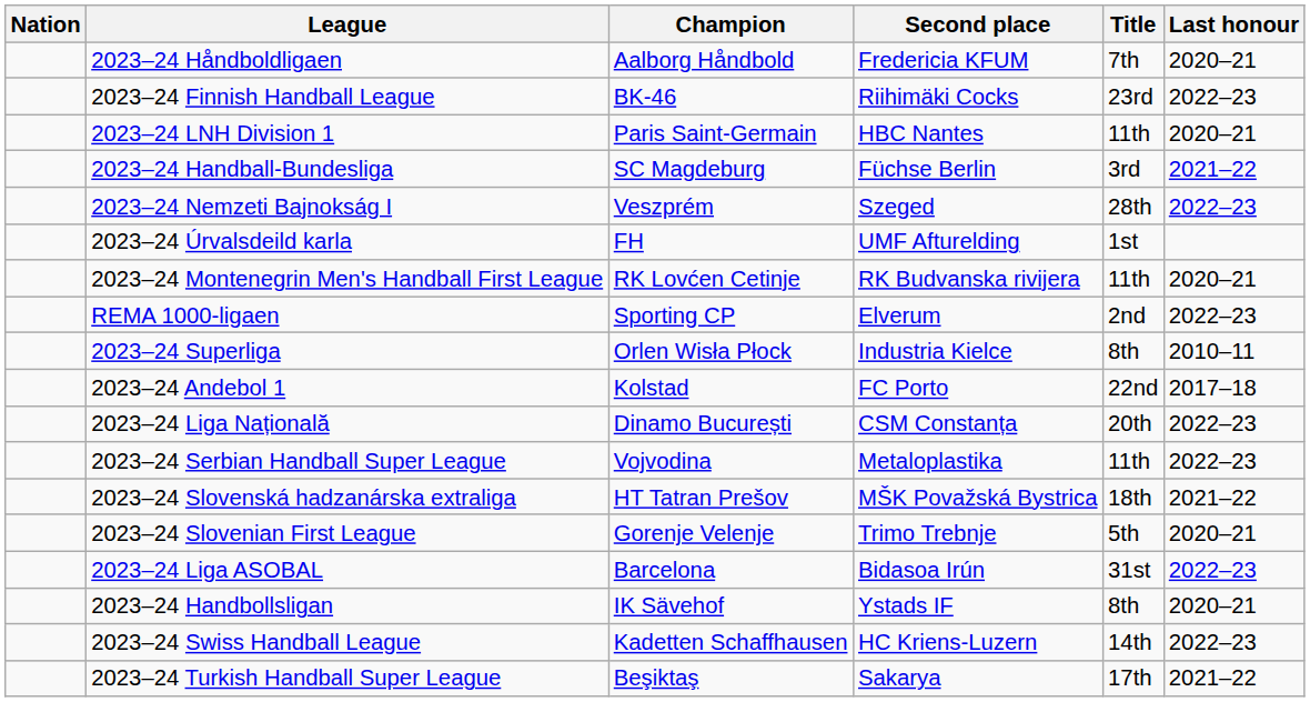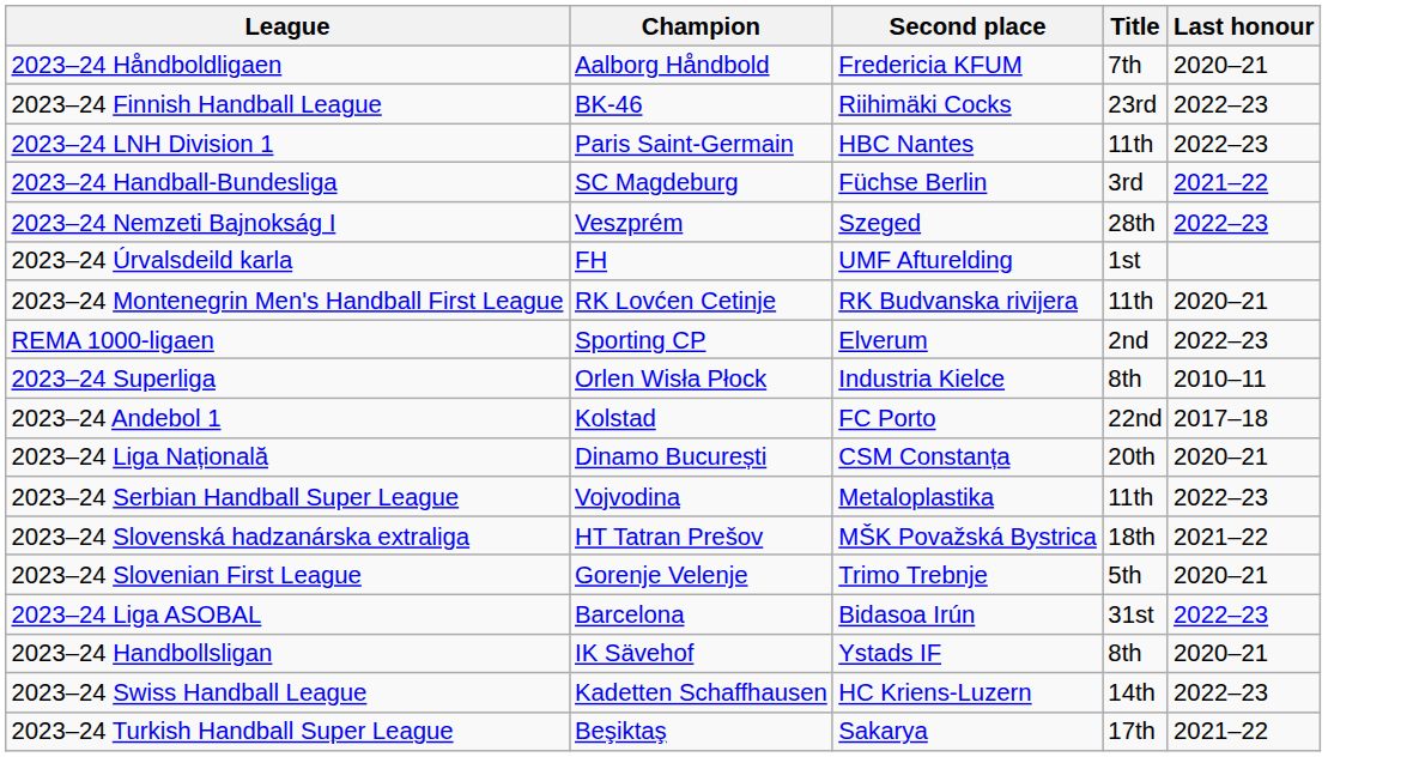- column: Nation
2023–24 LNH Division 1 | Last honour: 2020–21 -> 2022–23
2023–24 Liga Națională | Last honour: 2022–23 -> 2020–21
